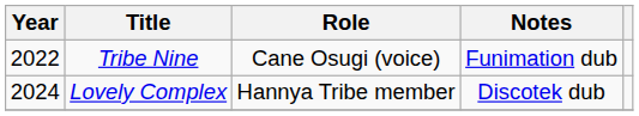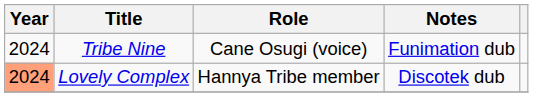Tribe Nine | Year: 2022 -> 2024
Lovely Complex | Year: no background -> lightsalmon background
